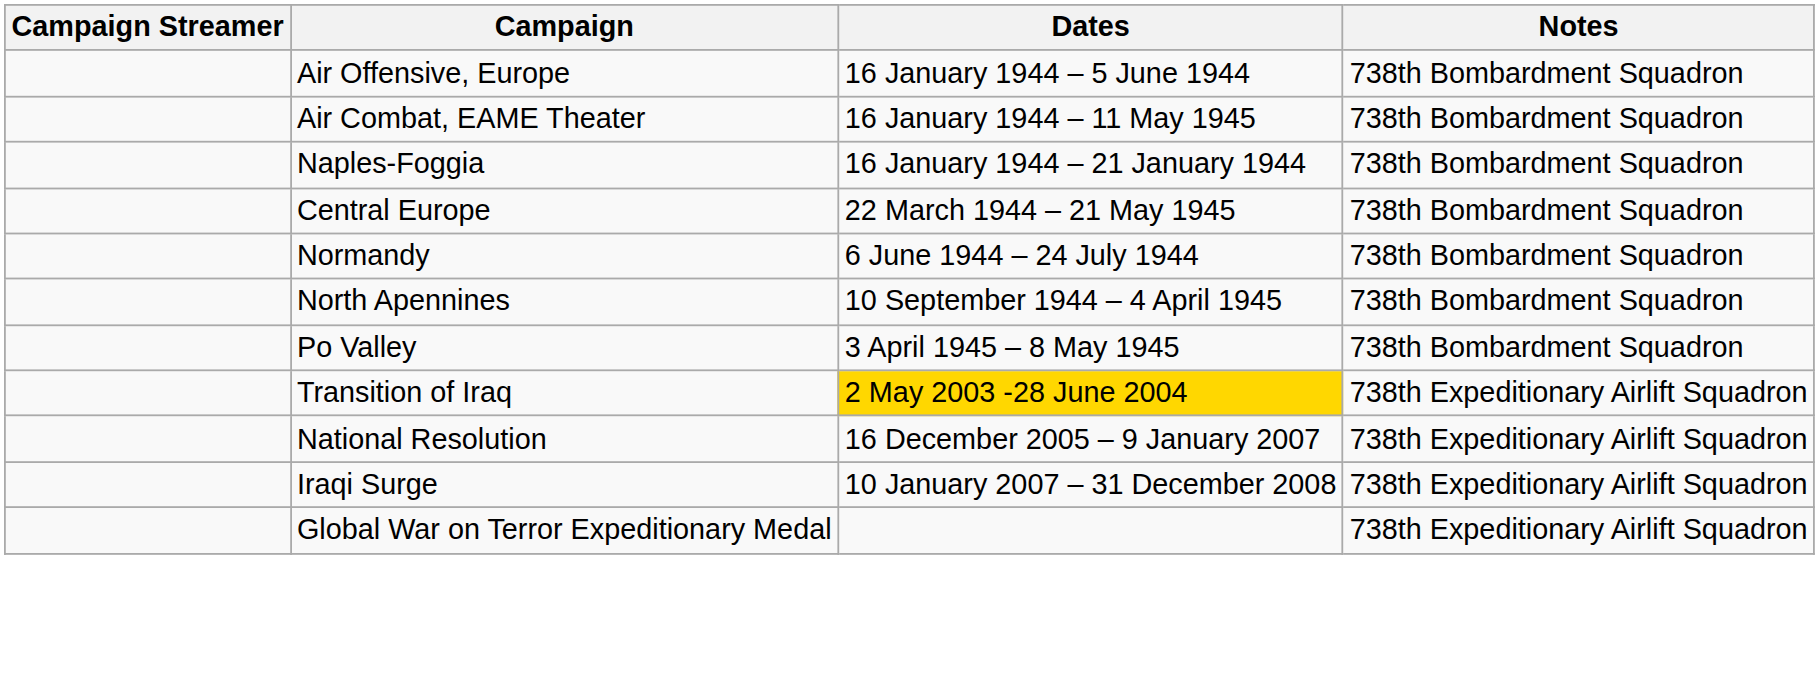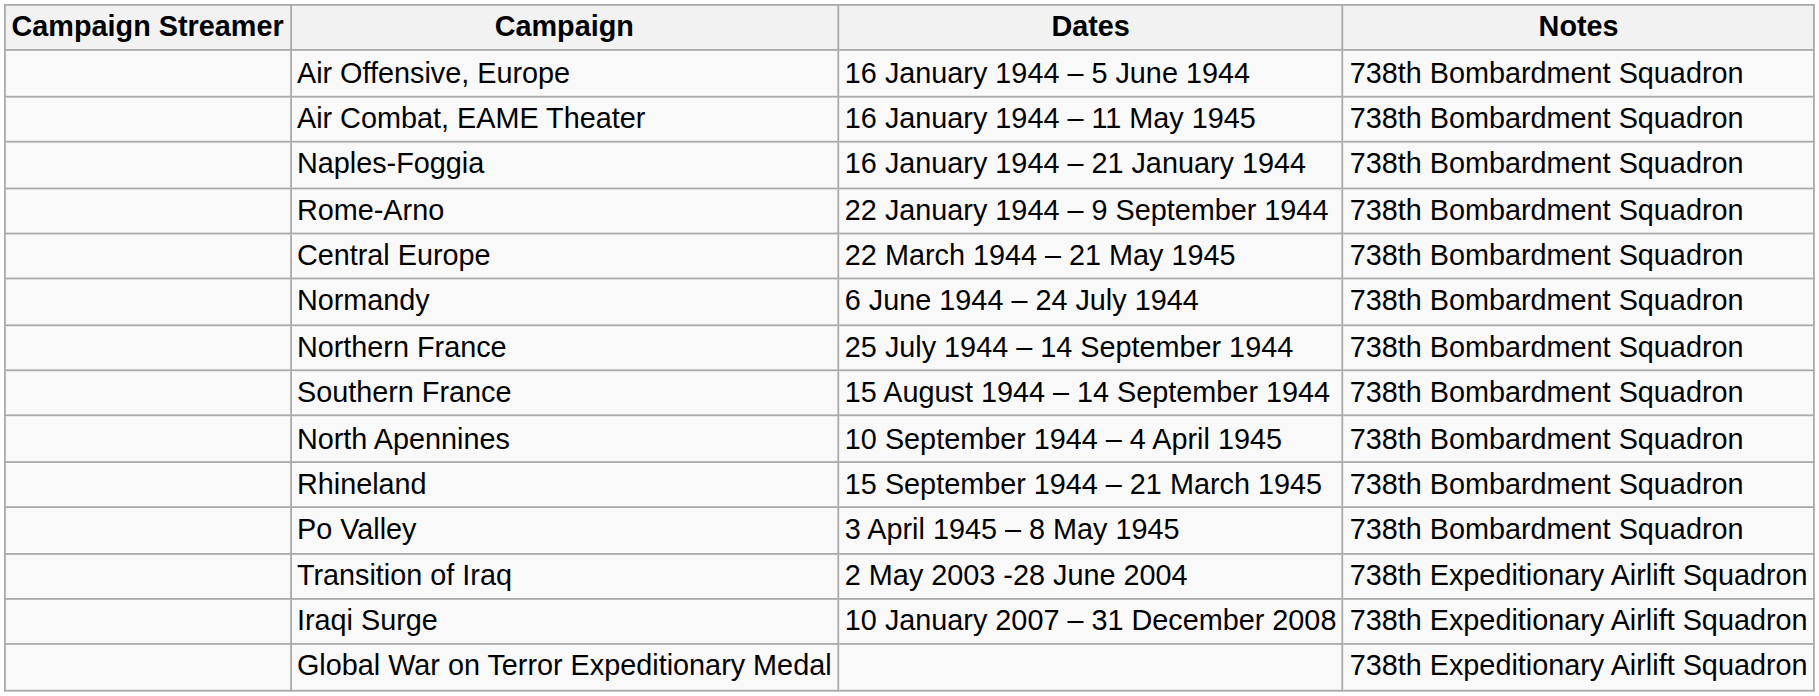+ row: Rome-Arno | 22 January 1944 – 9 September 1944 | 738th Bombardment Squadron
+ row: Northern France | 25 July 1944 – 14 September 1944 | 738th Bombardment Squadron
+ row: Southern France | 15 August 1944 – 14 September 1944 | 738th Bombardment Squadron
+ row: Rhineland | 15 September 1944 – 21 March 1945 | 738th Bombardment Squadron
Transition of Iraq | Dates: gold background -> no background
- row: National Resolution | 16 December 2005 – 9 January 2007 | 738th Expeditionary Airlift Squadron
